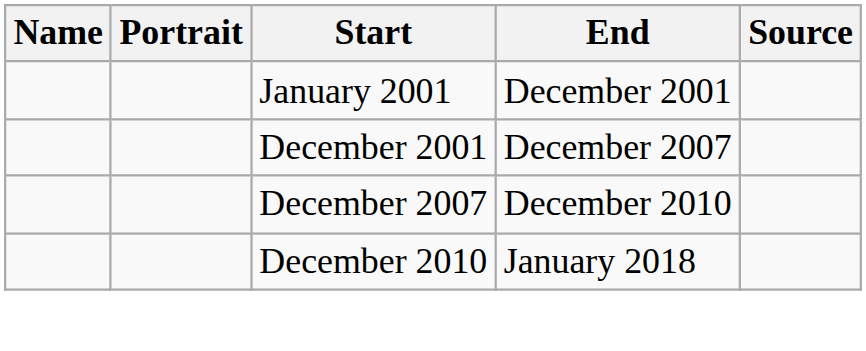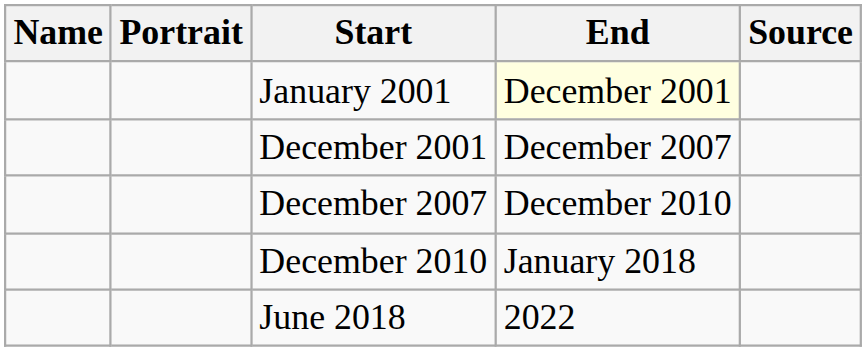January 2001 | End: no background -> lightyellow background
+ row: June 2018 | 2022
